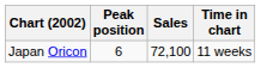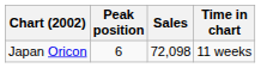Japan Oricon | Sales: 72,100 -> 72,098
